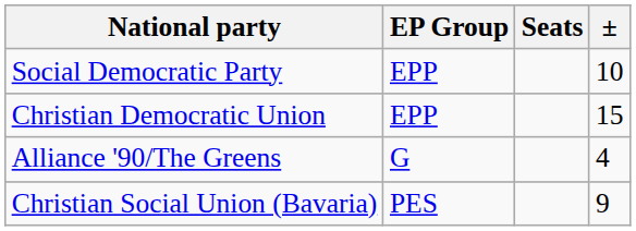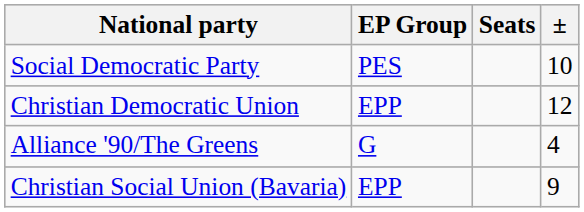Social Democratic Party | EP Group: EPP -> PES
Christian Democratic Union | ±: 15 -> 12
Christian Social Union (Bavaria) | EP Group: PES -> EPP
